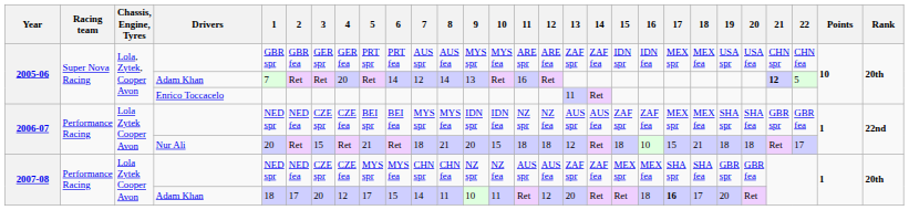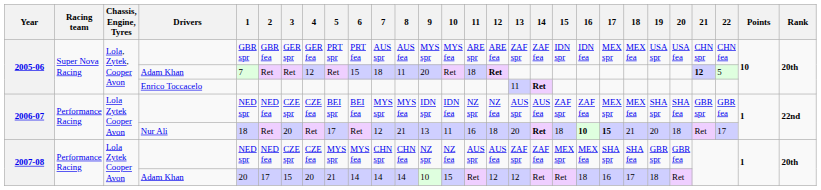2005-06 / Adam Khan | 4: 20 -> 12
2005-06 / Adam Khan | 6: 14 -> 15
2005-06 / Adam Khan | 7: 12 -> 18
2005-06 / Adam Khan | 8: 14 -> 11
2005-06 / Adam Khan | 9: 13 -> 20
2005-06 / Adam Khan | 11: 16 -> 18
2005-06 / Adam Khan | 12: normal -> bold
Enrico Toccacelo | 14: normal -> bold
Nur Ali | 1: 20 -> 18
Nur Ali | 3: 15 -> 20
Nur Ali | 5: 21 -> 17
Nur Ali | 7: 18 -> 12
Nur Ali | 9: 20 -> 13
Nur Ali | 10: 15 -> 11
Nur Ali | 11: 18 -> 16
Nur Ali | 13: 12 -> 20
Nur Ali | 14: normal -> bold
Nur Ali | 16: normal -> bold
Nur Ali | 17: normal -> bold
Nur Ali | 19: 18 -> 20
2007-08 / Adam Khan | 1: 18 -> 20
2007-08 / Adam Khan | 3: 20 -> 15
2007-08 / Adam Khan | 4: 12 -> 20
2007-08 / Adam Khan | 5: 17 -> 21
2007-08 / Adam Khan | 6: 15 -> 14
2007-08 / Adam Khan | 8: 11 -> 14
2007-08 / Adam Khan | 10: 11 -> 15
2007-08 / Adam Khan | 13: 20 -> 12
2007-08 / Adam Khan | 17: bold -> normal
2007-08 / Adam Khan | 19: 20 -> 18
